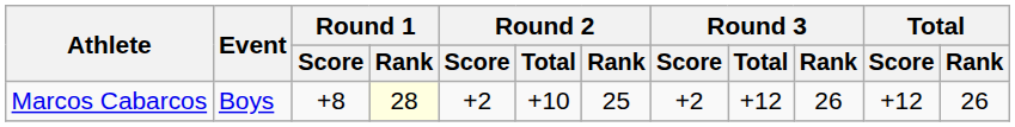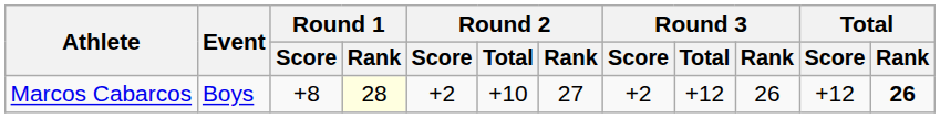Marcos Cabarcos | Round 2 / Rank: 25 -> 27
Marcos Cabarcos | Total / Rank: normal -> bold
